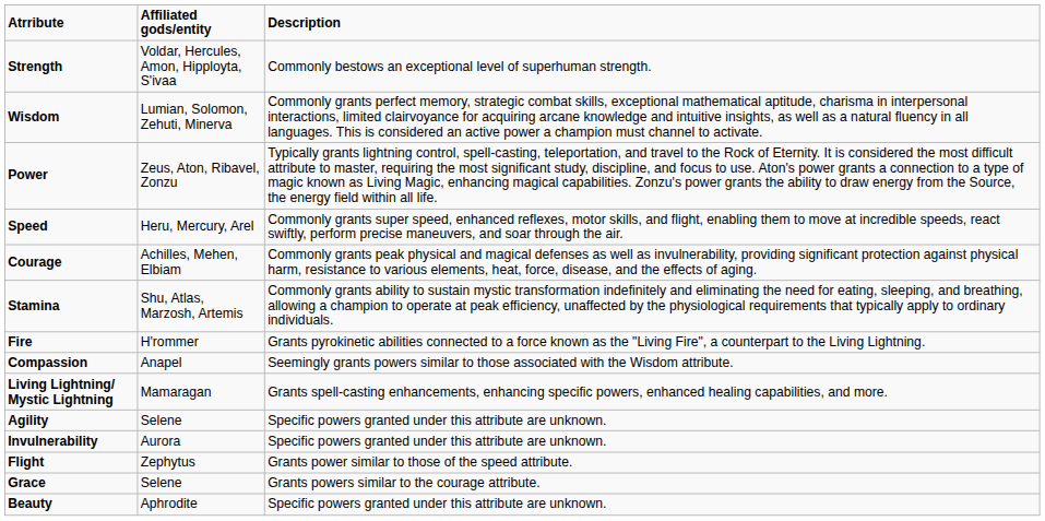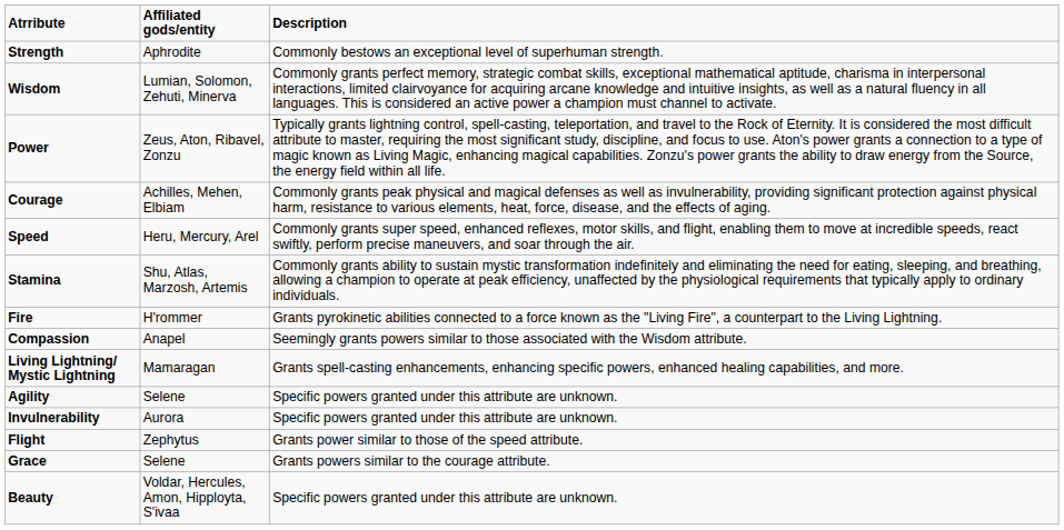Strength | Affiliated gods/entity: Voldar, Hercules, Amon, Hipployta, S'ivaa -> Aphrodite
rows swapped: Speed <-> Courage
Beauty | Affiliated gods/entity: Aphrodite -> Voldar, Hercules, Amon, Hipployta, S'ivaa
